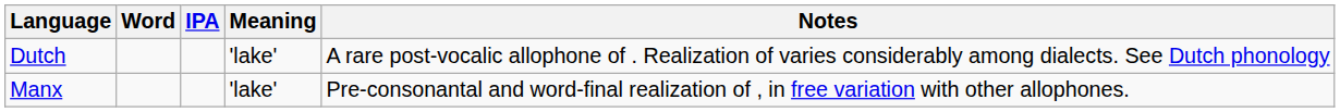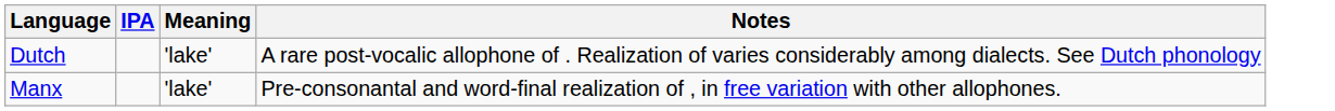- column: Word
